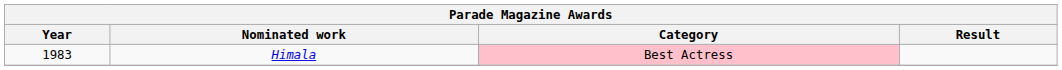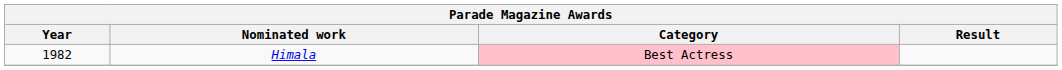Himala | Year: 1983 -> 1982
